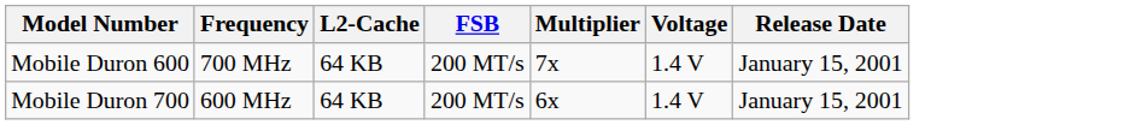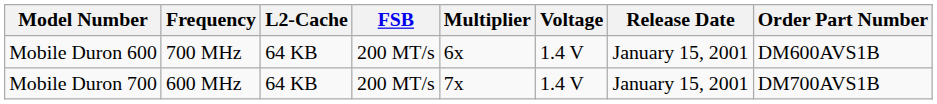+ column: Order Part Number | DM600AVS1B | DM700AVS1B
Mobile Duron 600 | Multiplier: 7x -> 6x
Mobile Duron 700 | Multiplier: 6x -> 7x
